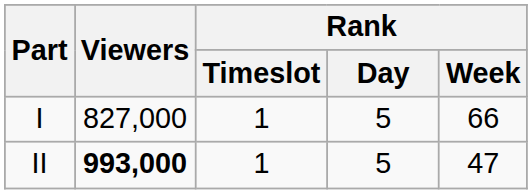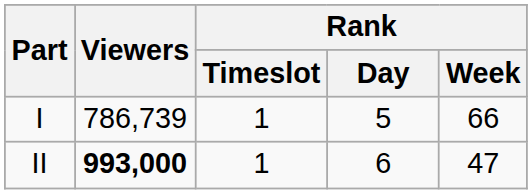I | Viewers: 827,000 -> 786,739
II | Rank / Day: 5 -> 6
